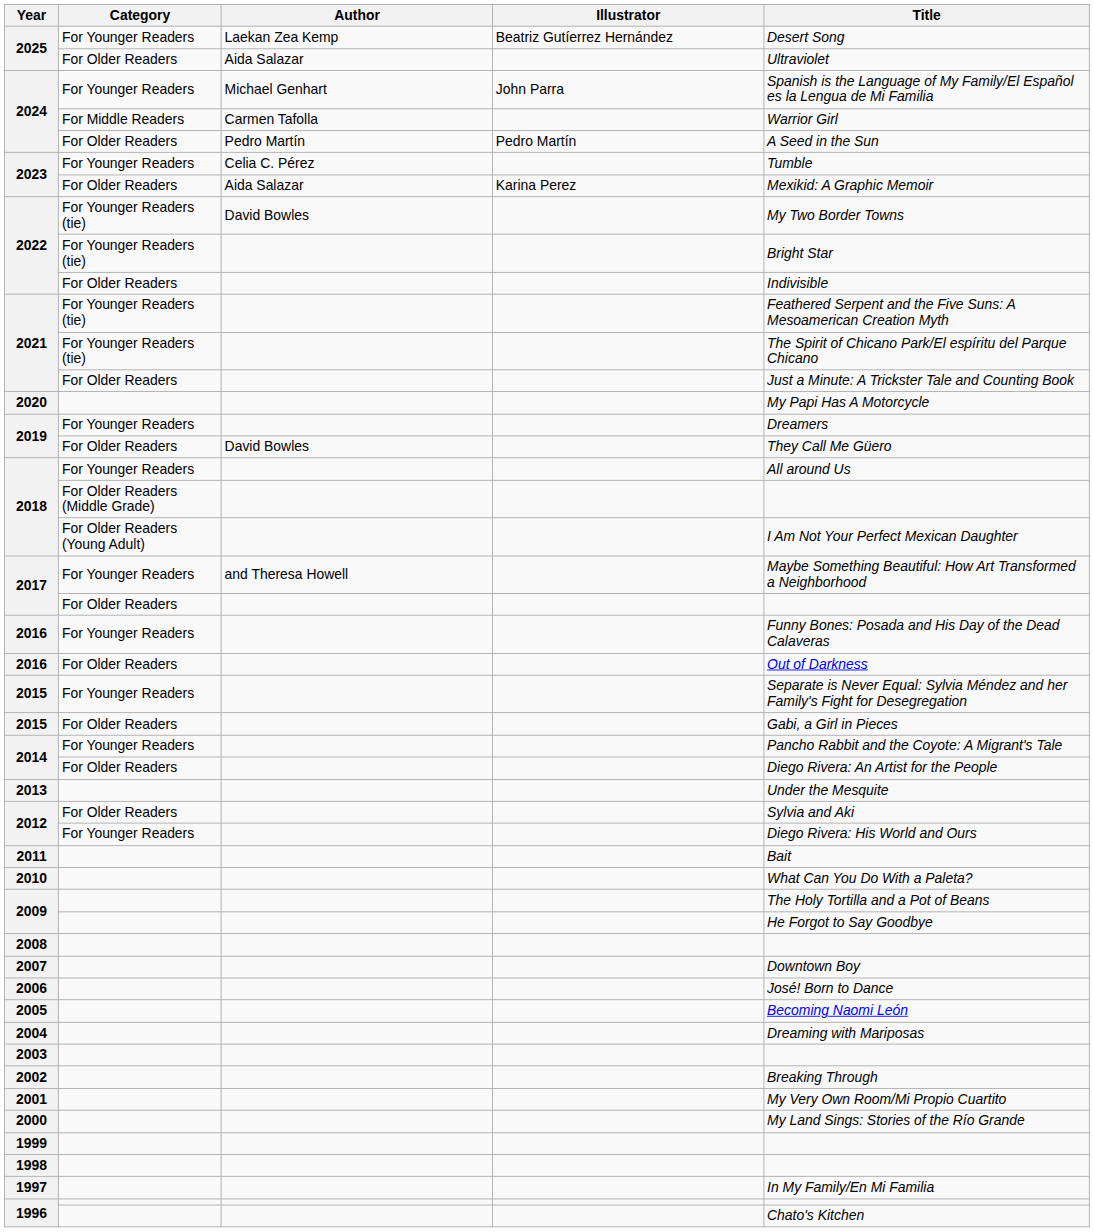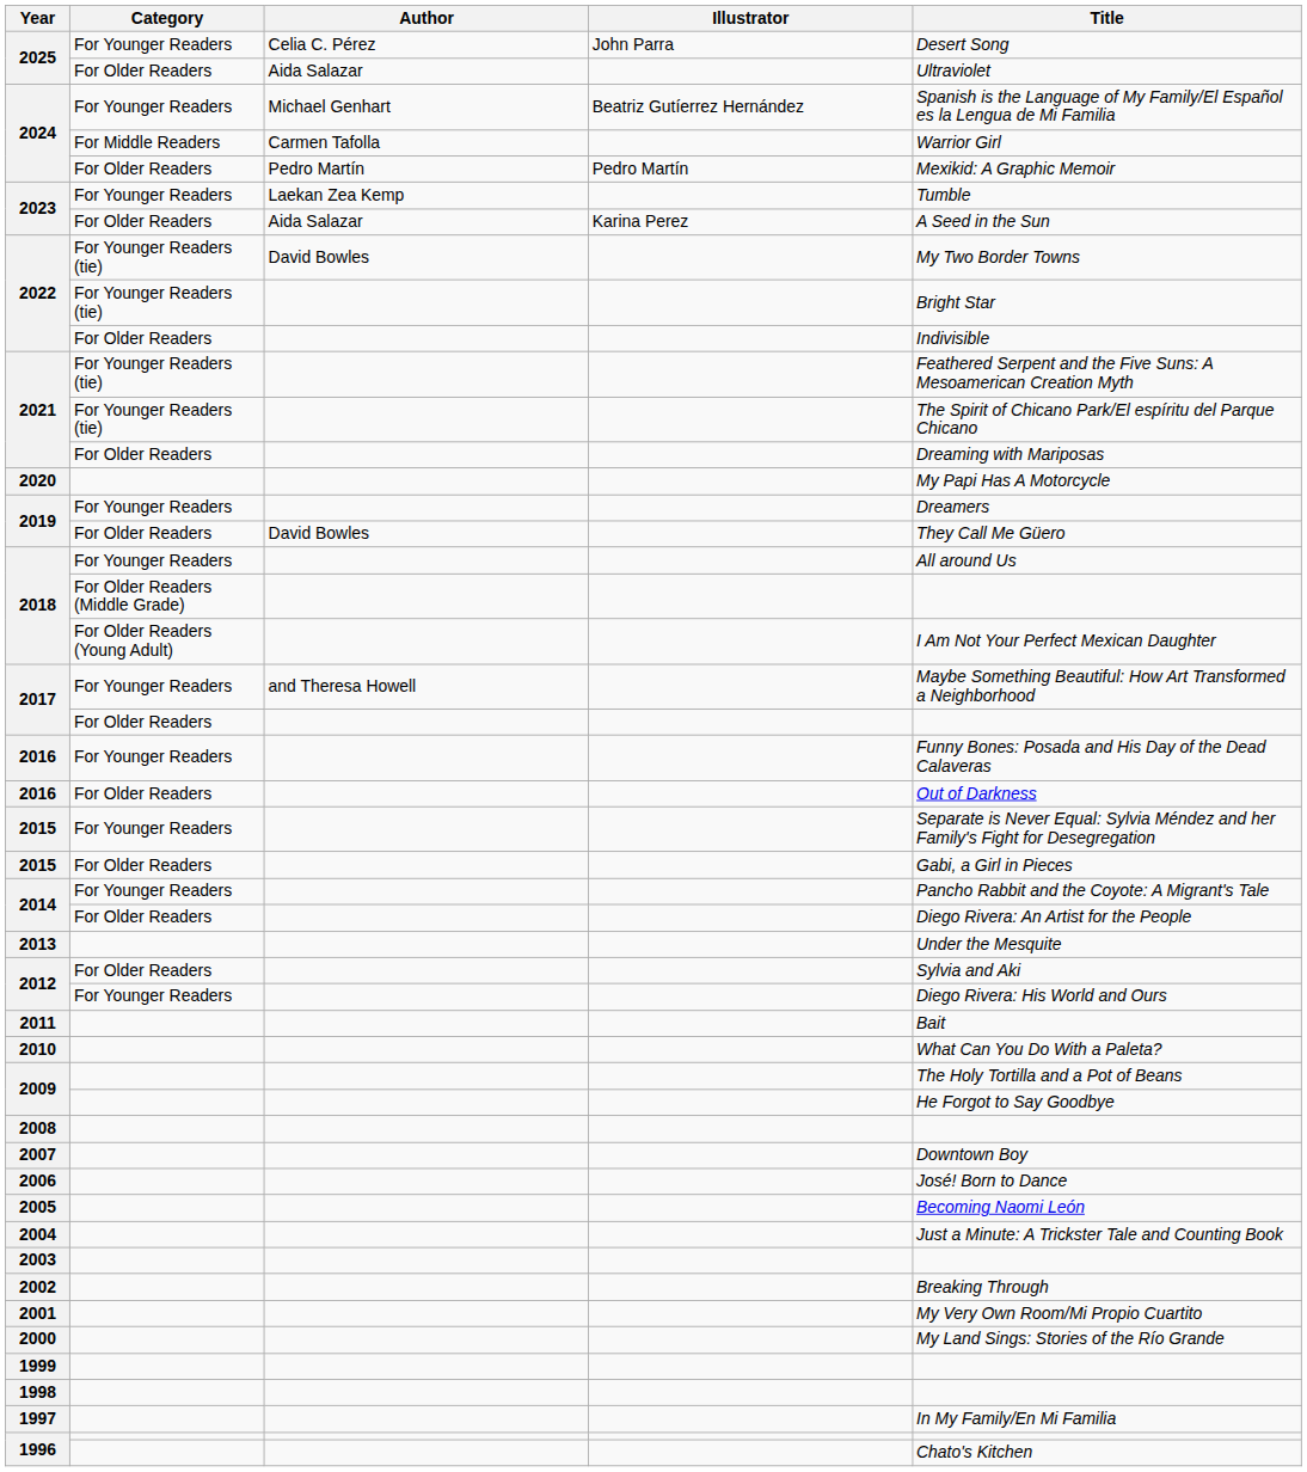2025 / For Younger Readers | Author: Laekan Zea Kemp -> Celia C. Pérez
2025 / For Younger Readers | Illustrator: Beatriz Gutíerrez Hernández -> John Parra
2024 / For Younger Readers | Illustrator: John Parra -> Beatriz Gutíerrez Hernández
2024 / For Older Readers | Title: A Seed in the Sun -> Mexikid: A Graphic Memoir
2023 / For Younger Readers | Author: Celia C. Pérez -> Laekan Zea Kemp
2023 / For Older Readers | Title: Mexikid: A Graphic Memoir -> A Seed in the Sun
2021 / For Older Readers | Title: Just a Minute: A Trickster Tale and Counting Book -> Dreaming with Mariposas
2004 | Title: Dreaming with Mariposas -> Just a Minute: A Trickster Tale and Counting Book
